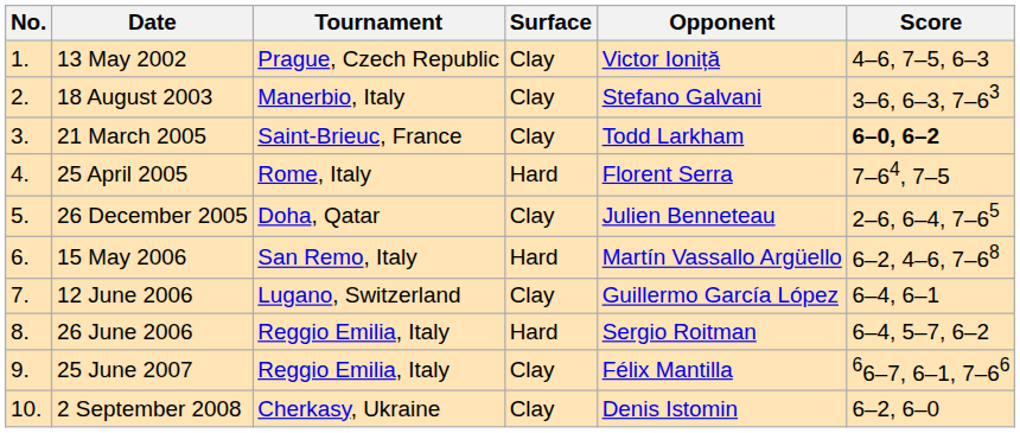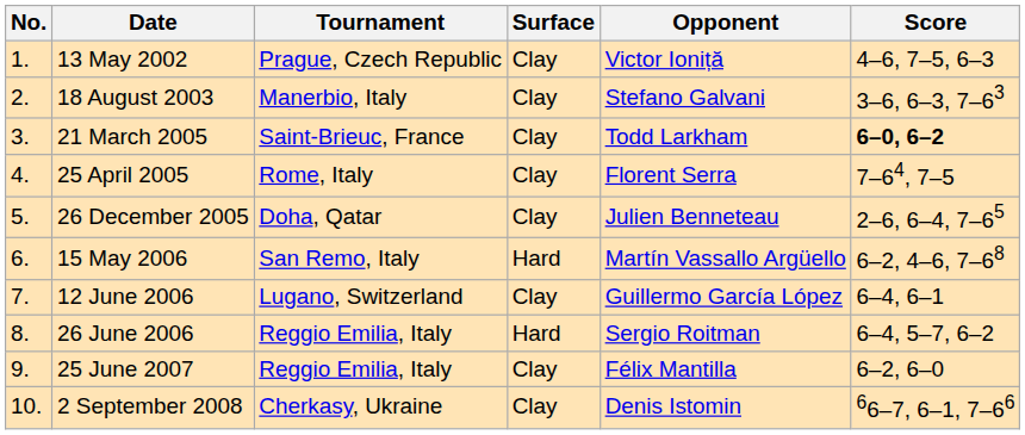25 April 2005 | Surface: Hard -> Clay
25 June 2007 | Score: 66–7, 6–1, 7–66 -> 6–2, 6–0
2 September 2008 | Score: 6–2, 6–0 -> 66–7, 6–1, 7–66
